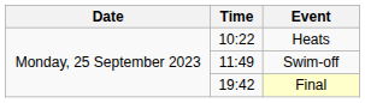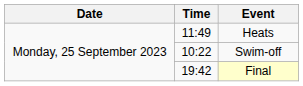Heats | Time: 10:22 -> 11:49
Swim-off | Time: 11:49 -> 10:22
